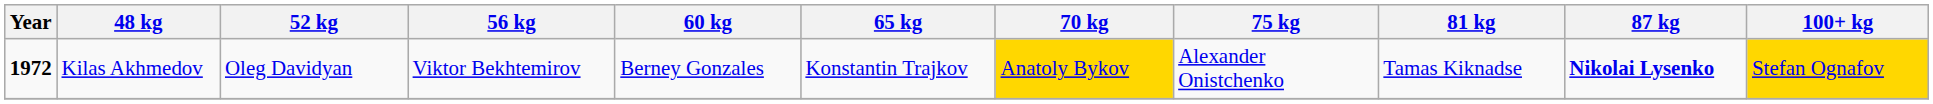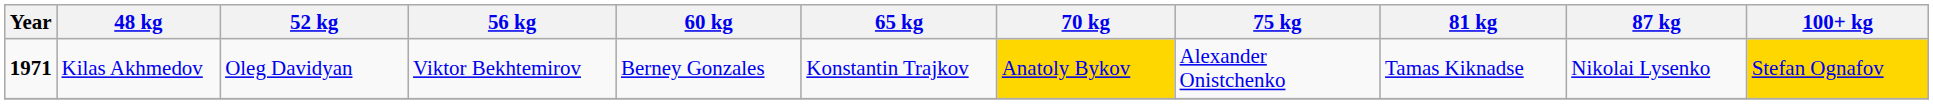Kilas Akhmedov | Year: 1972 -> 1971
Kilas Akhmedov | 87 kg: bold -> normal
